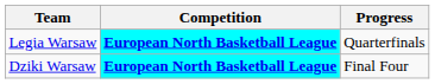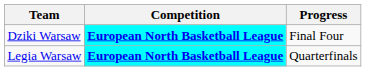rows swapped: Dziki Warsaw <-> Legia Warsaw
